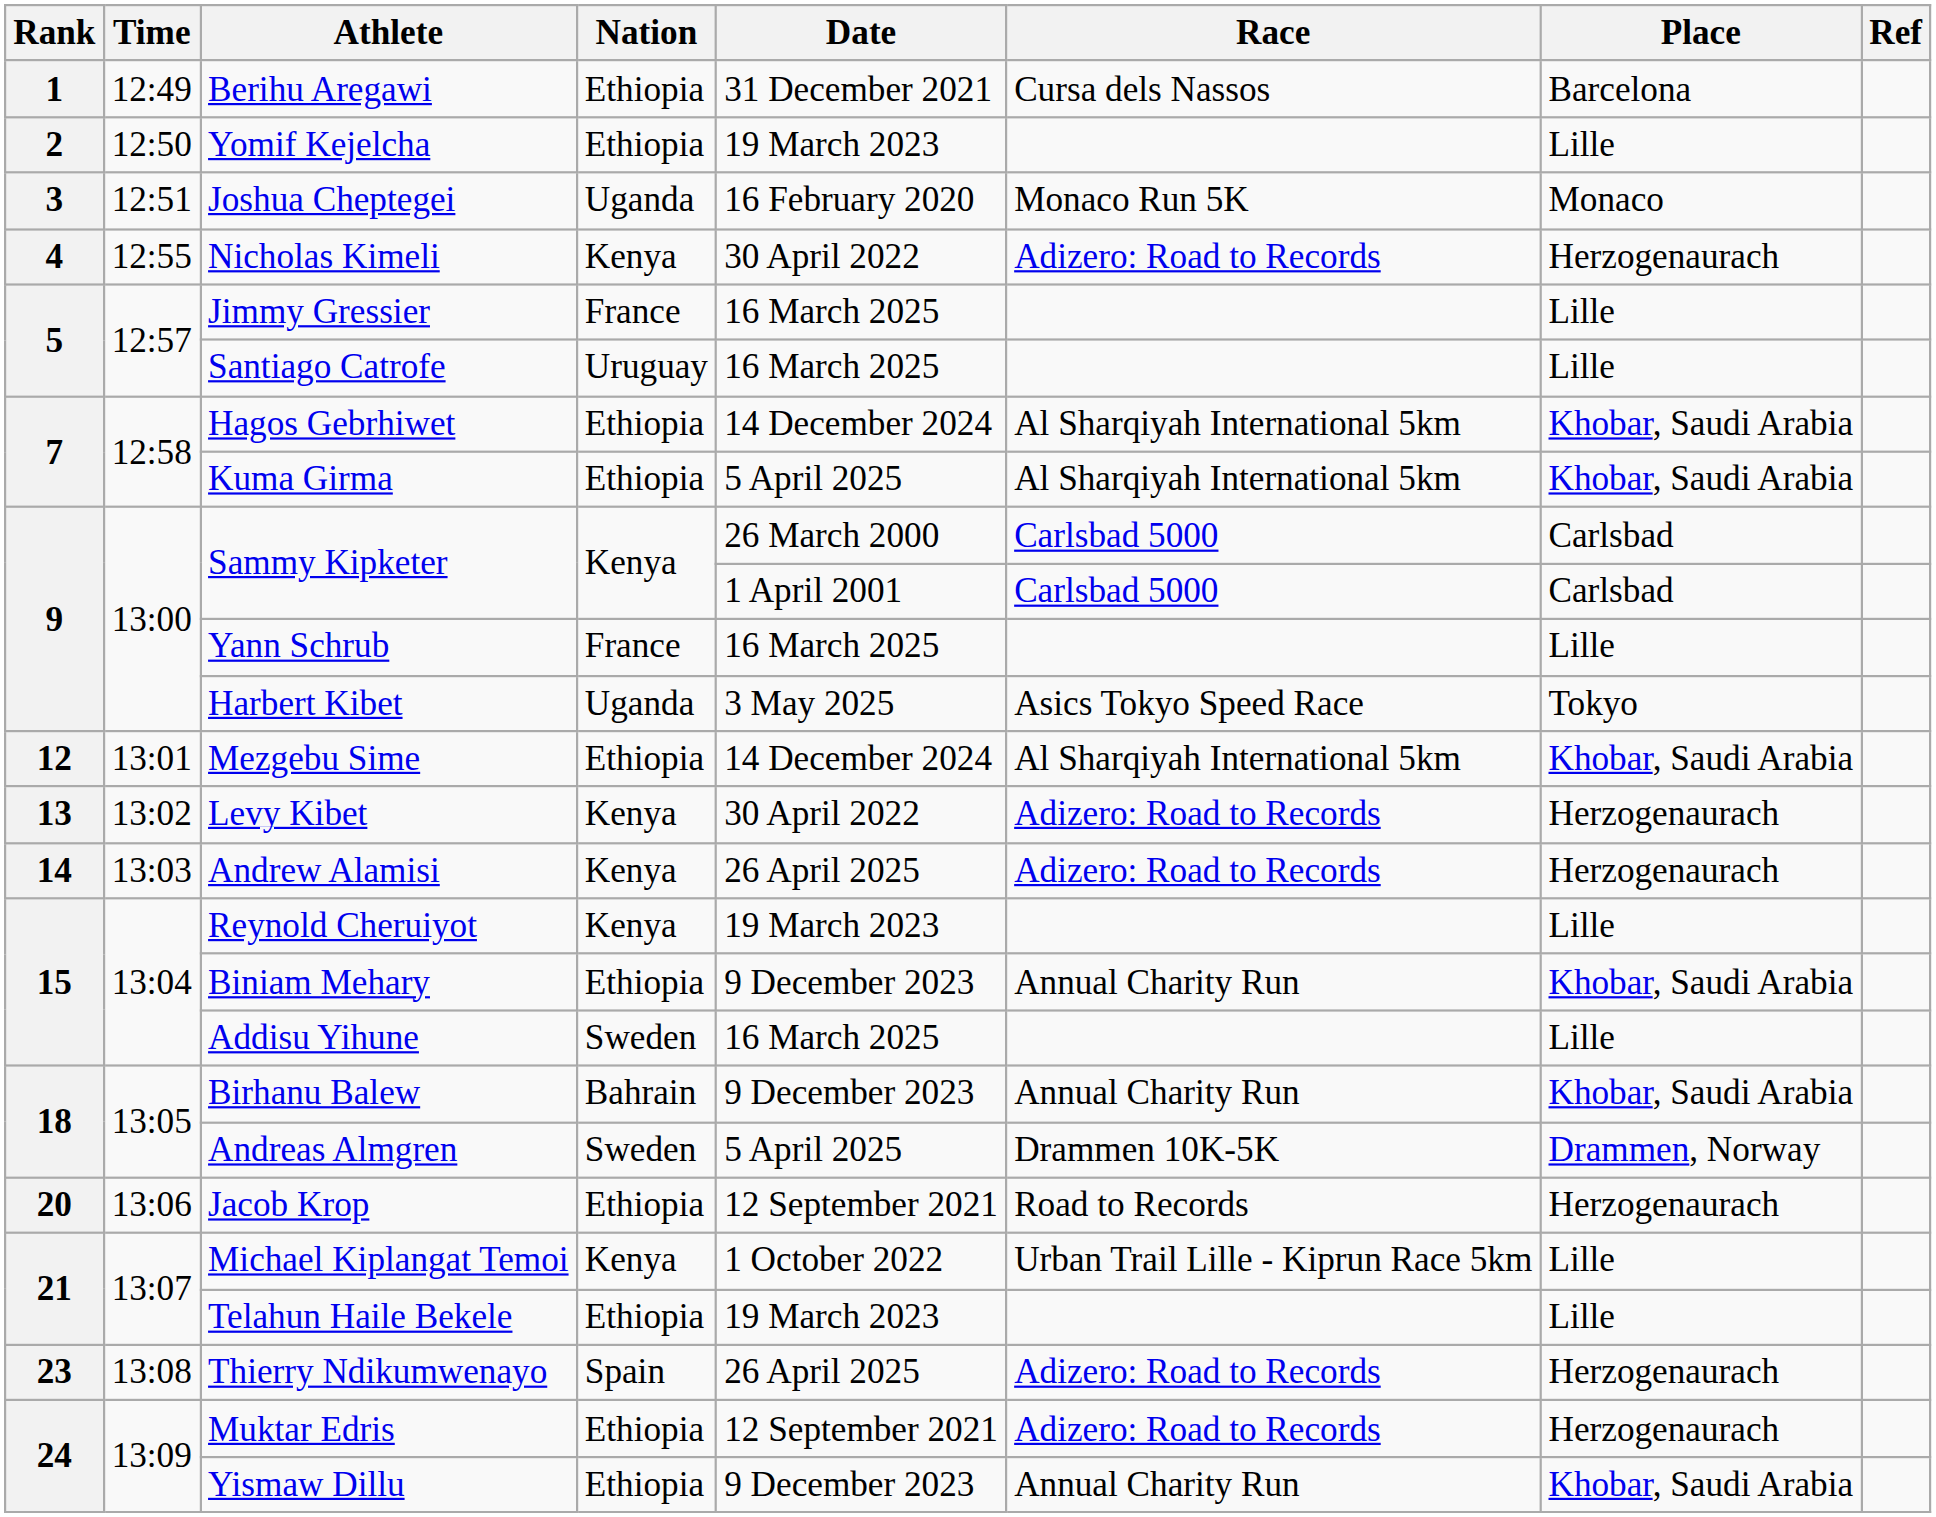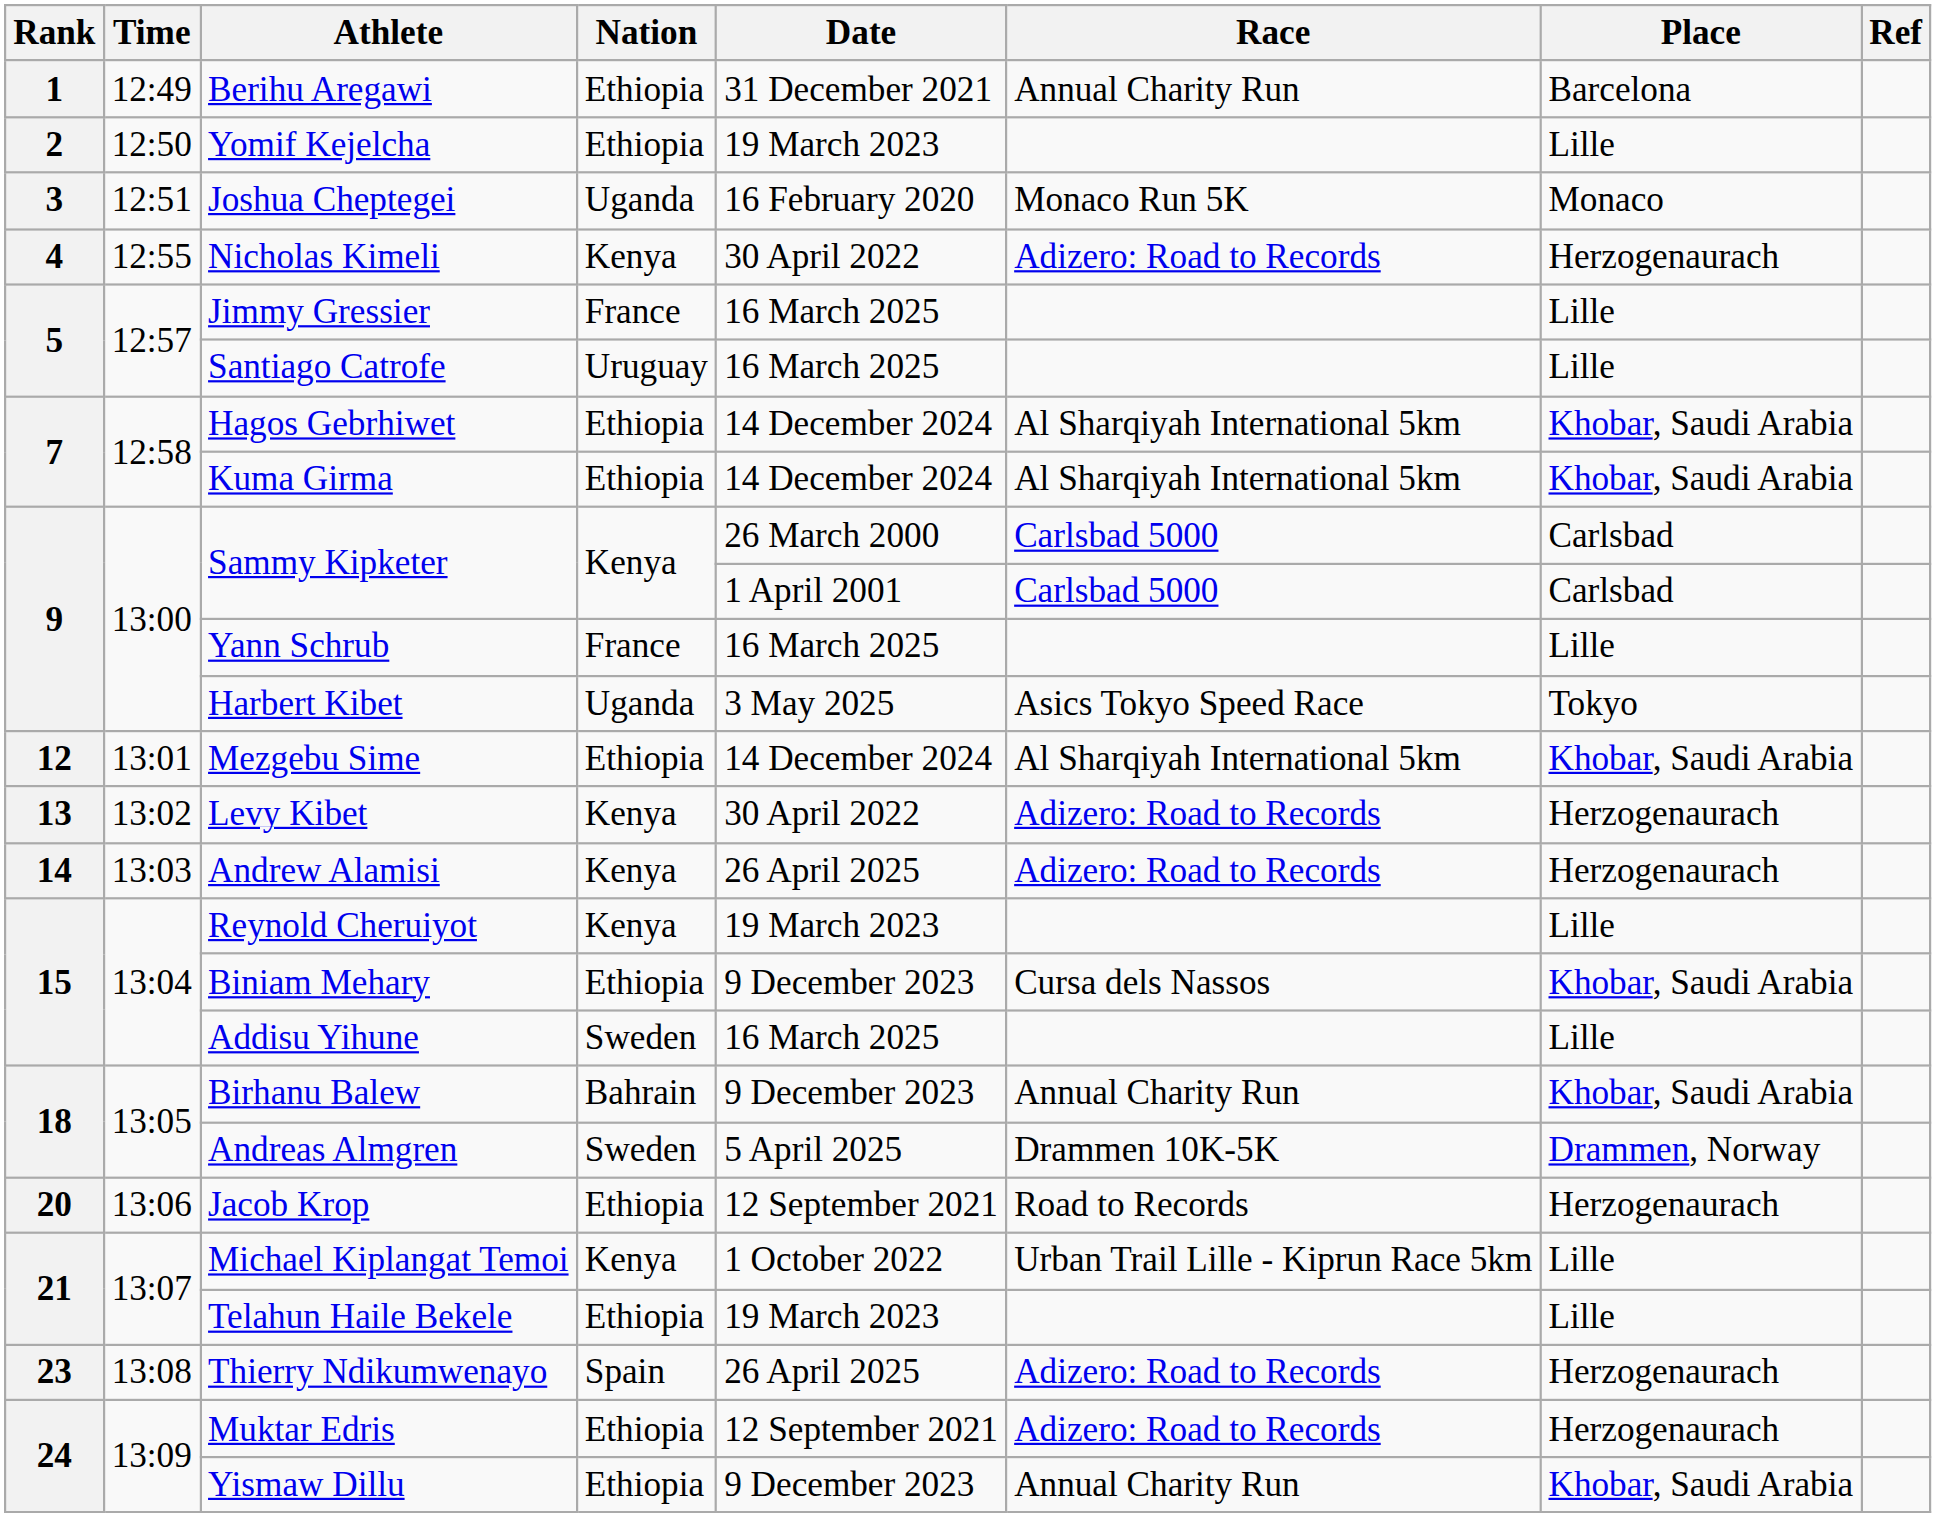Berihu Aregawi | Race: Cursa dels Nassos -> Annual Charity Run
Kuma Girma | Date: 5 April 2025 -> 14 December 2024
Biniam Mehary | Race: Annual Charity Run -> Cursa dels Nassos
